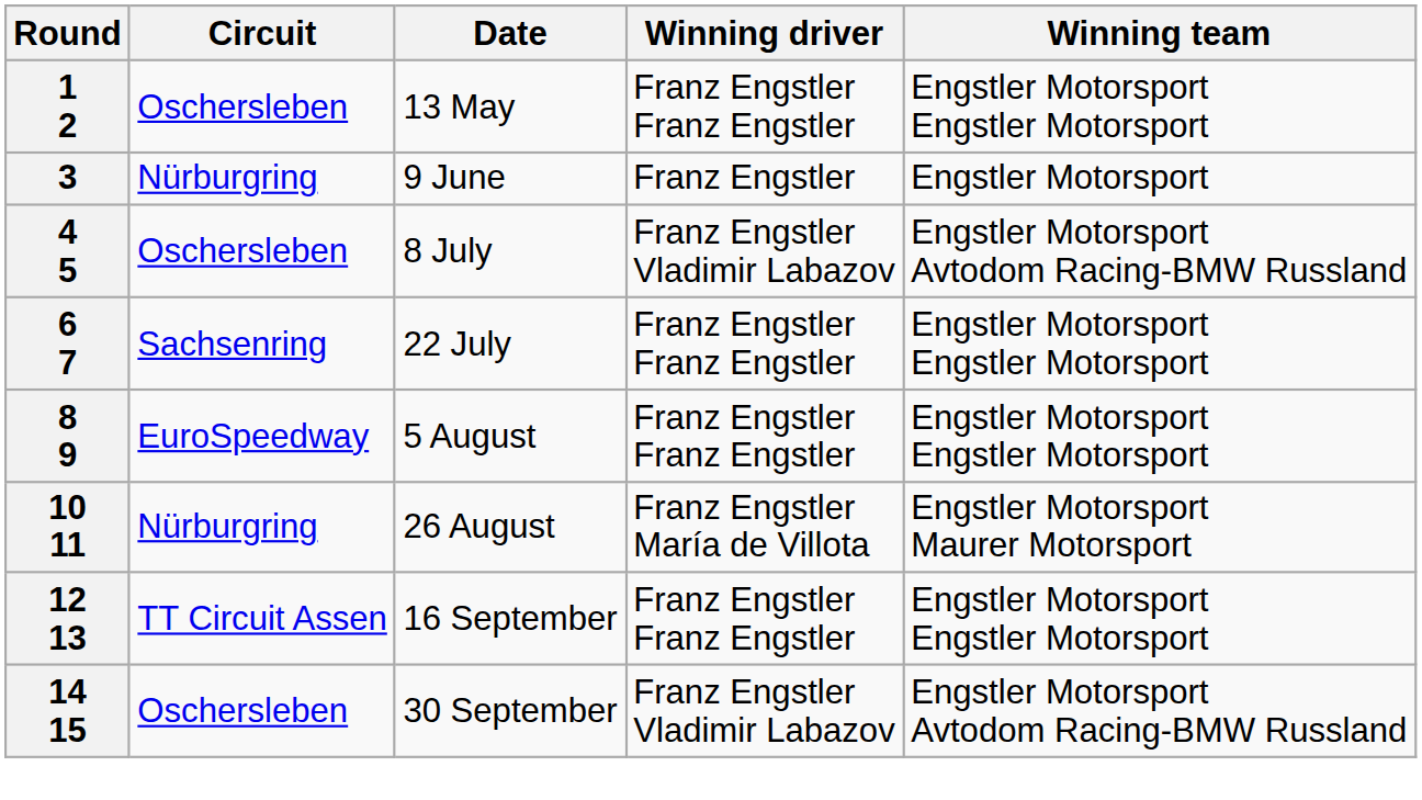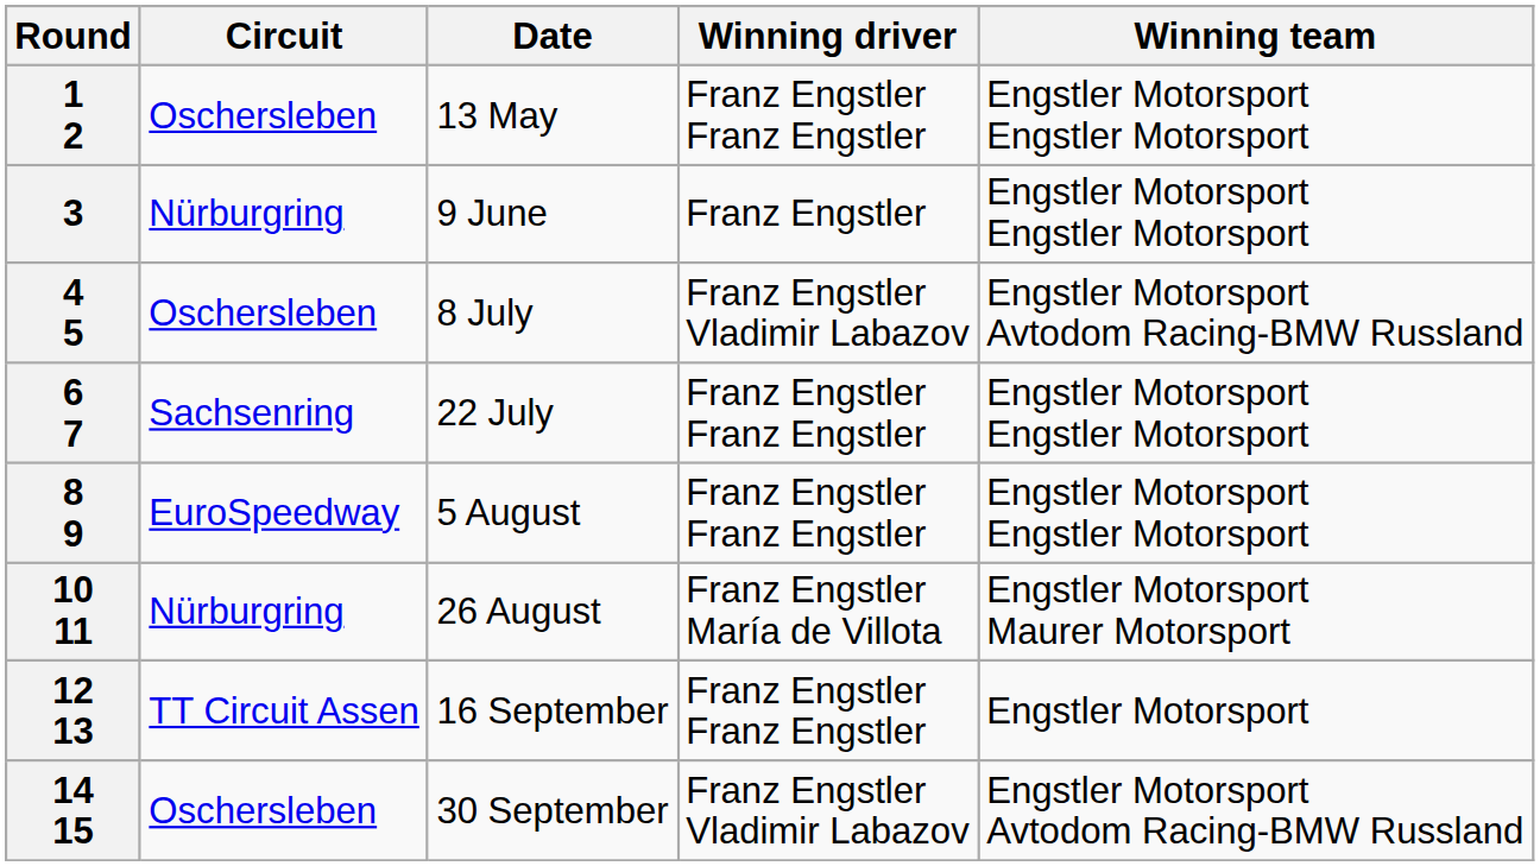3 | Winning team: Engstler Motorsport -> Engstler Motorsport Engstler Motorsport
12 13 | Winning team: Engstler Motorsport Engstler Motorsport -> Engstler Motorsport
